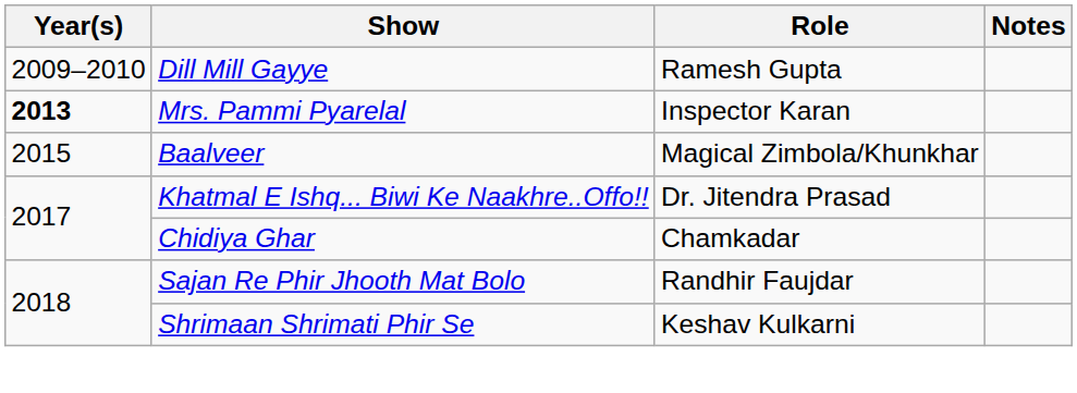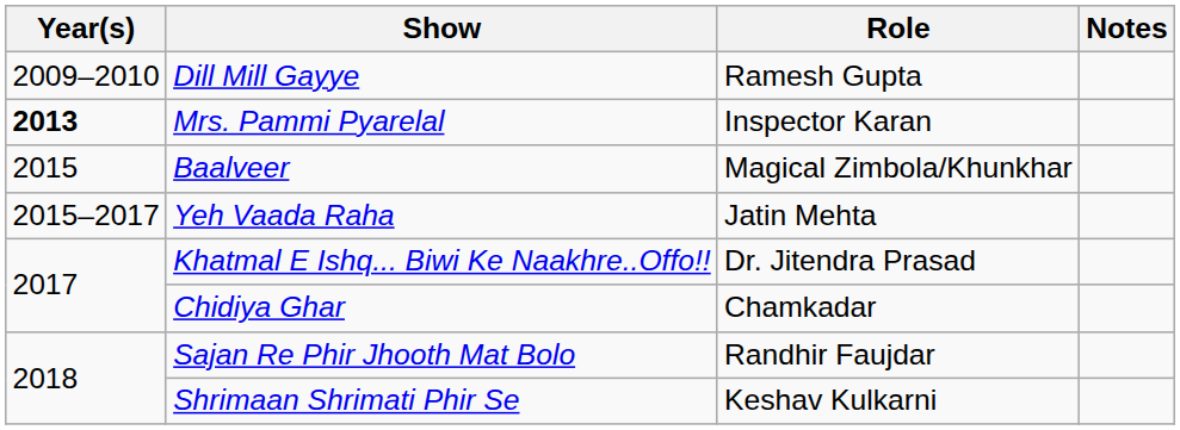+ row: 2015–2017 | Yeh Vaada Raha | Jatin Mehta
